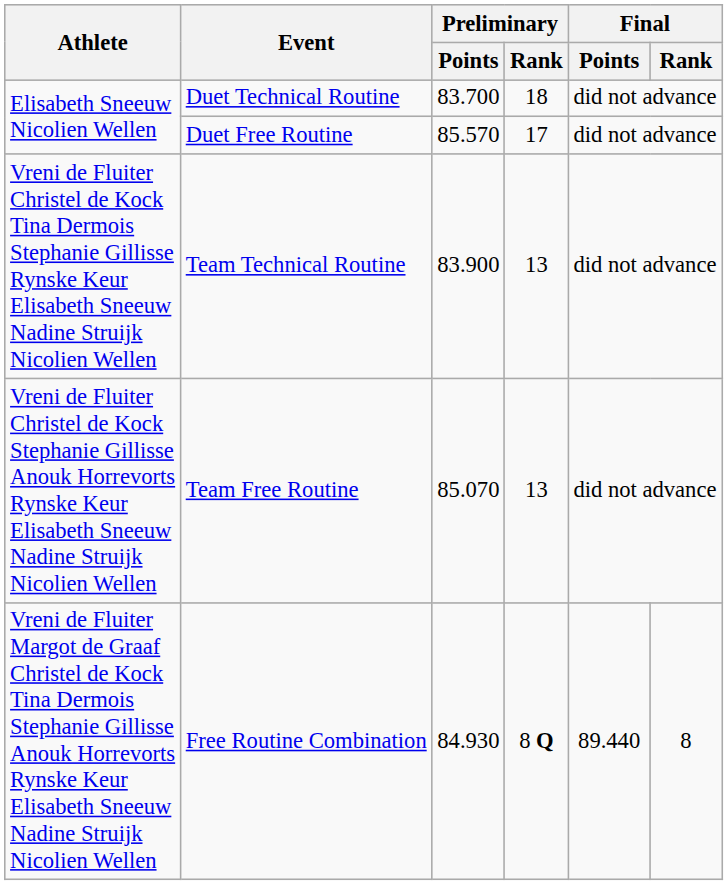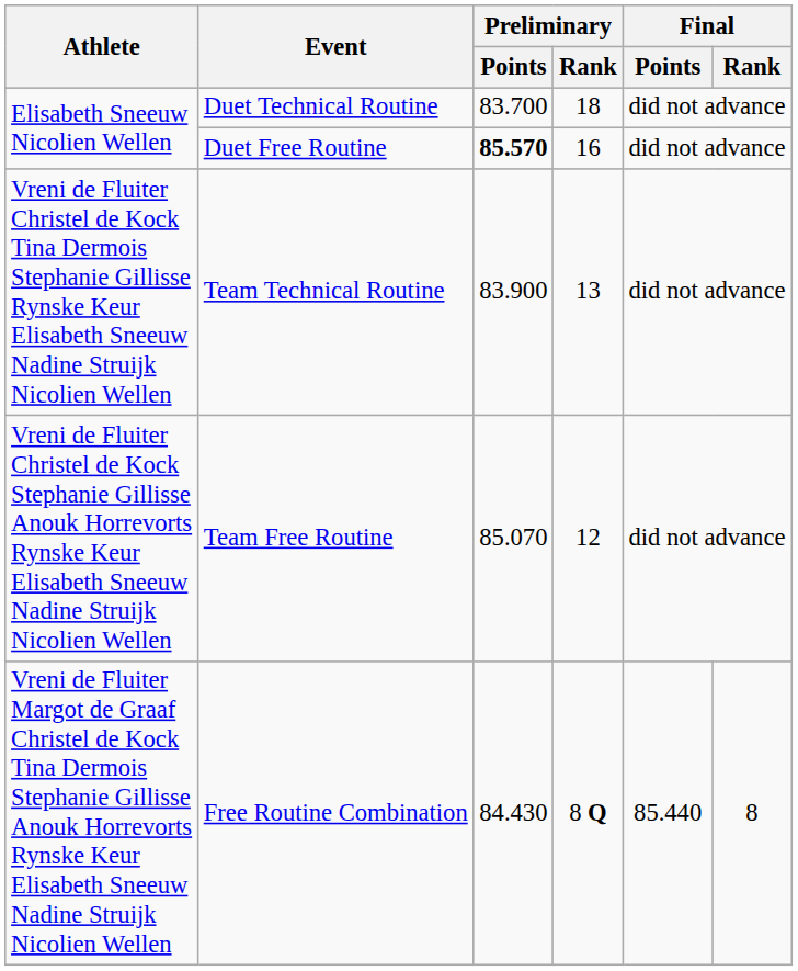Duet Free Routine | Preliminary / Points: normal -> bold
Duet Free Routine | Preliminary / Rank: 17 -> 16
Team Free Routine | Preliminary / Rank: 13 -> 12
Free Routine Combination | Preliminary / Points: 84.930 -> 84.430
Free Routine Combination | Final / Points: 89.440 -> 85.440
